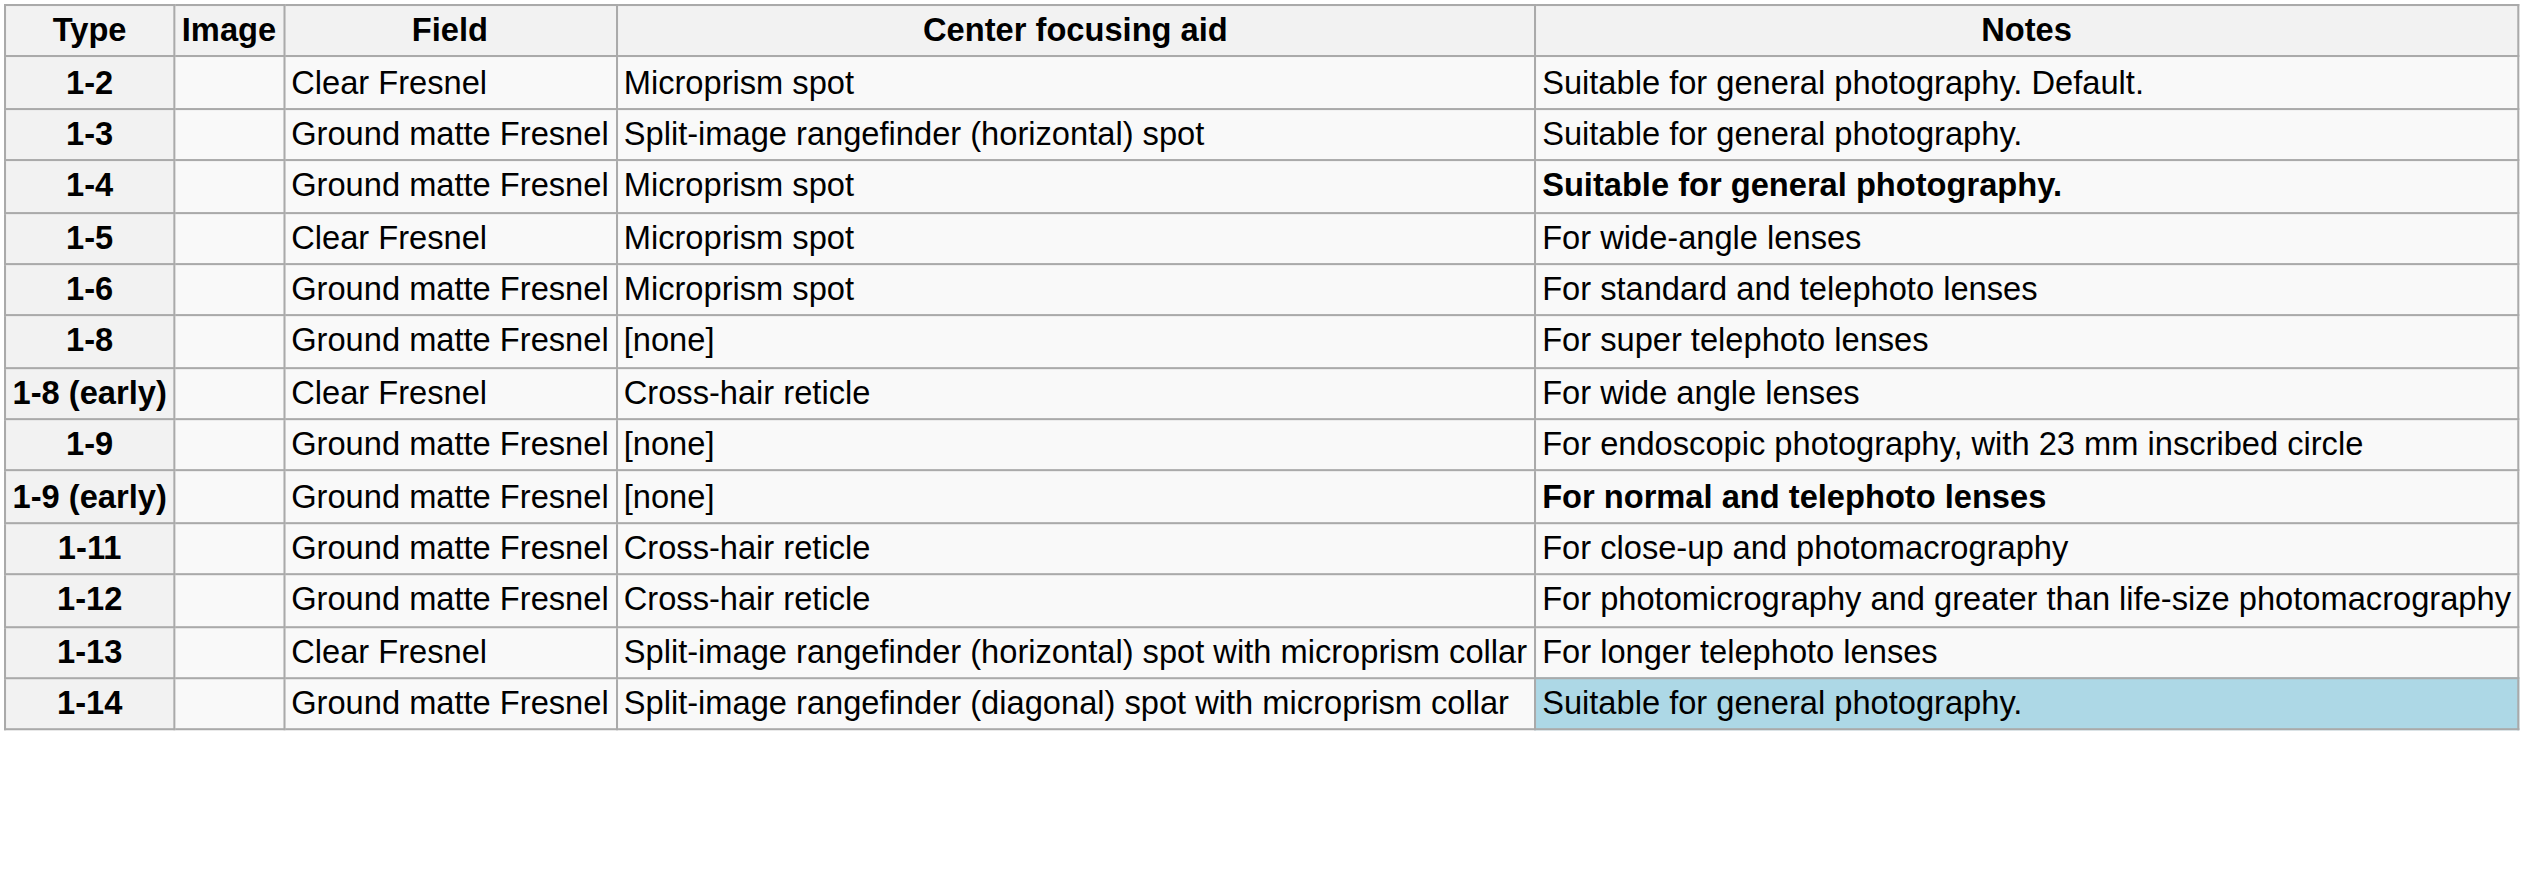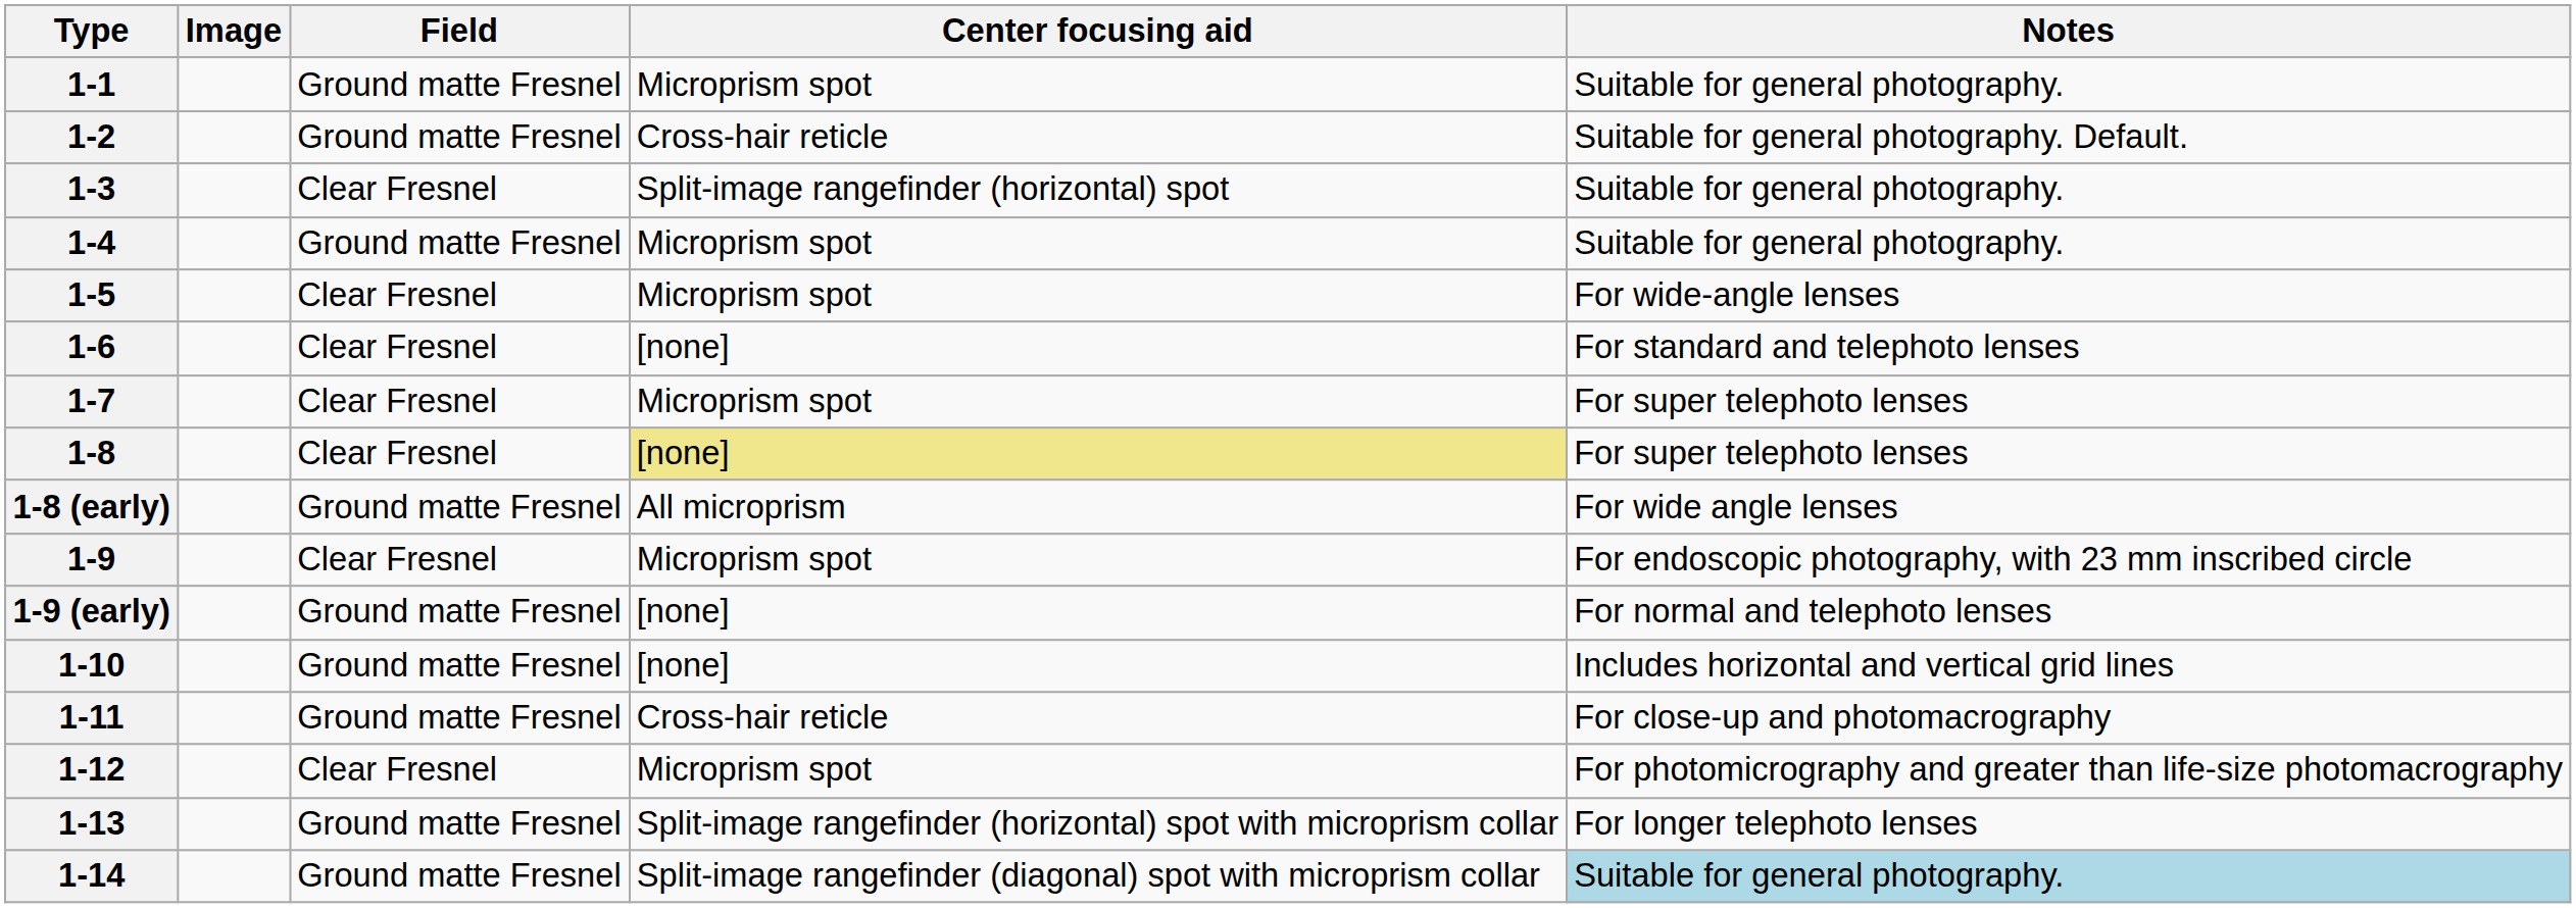+ row: 1-1 | Ground matte Fresnel | Microprism spot | Suitable for general photography.
1-2 | Field: Clear Fresnel -> Ground matte Fresnel
1-2 | Center focusing aid: Microprism spot -> Cross-hair reticle
1-3 | Field: Ground matte Fresnel -> Clear Fresnel
1-4 | Notes: bold -> normal
1-6 | Field: Ground matte Fresnel -> Clear Fresnel
1-6 | Center focusing aid: Microprism spot -> [none]
+ row: 1-7 | Clear Fresnel | Microprism spot | For super telephoto lenses
1-8 | Field: Ground matte Fresnel -> Clear Fresnel
1-8 | Center focusing aid: no background -> khaki background
1-8 (early) | Field: Clear Fresnel -> Ground matte Fresnel
1-8 (early) | Center focusing aid: Cross-hair reticle -> All microprism
1-9 | Field: Ground matte Fresnel -> Clear Fresnel
1-9 | Center focusing aid: [none] -> Microprism spot
1-9 (early) | Notes: bold -> normal
+ row: 1-10 | Ground matte Fresnel | [none] | Includes horizontal and vertical grid lines
1-12 | Field: Ground matte Fresnel -> Clear Fresnel
1-12 | Center focusing aid: Cross-hair reticle -> Microprism spot
1-13 | Field: Clear Fresnel -> Ground matte Fresnel
